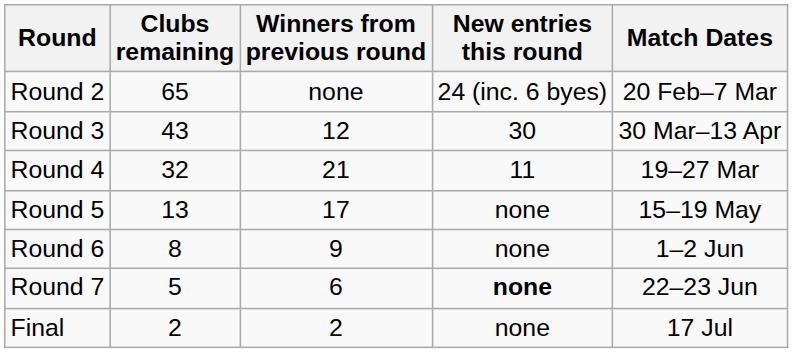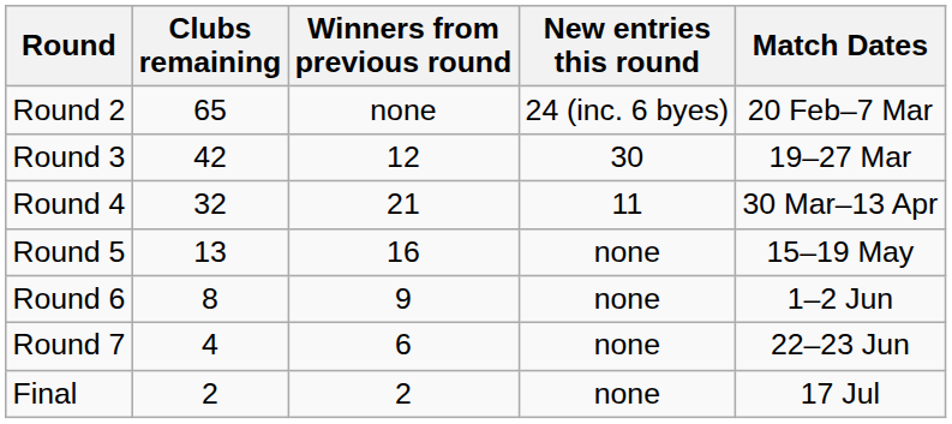Round 3 | Clubs remaining: 43 -> 42
Round 3 | Match Dates: 30 Mar–13 Apr -> 19–27 Mar
Round 4 | Match Dates: 19–27 Mar -> 30 Mar–13 Apr
Round 5 | Winners from previous round: 17 -> 16
Round 7 | Clubs remaining: 5 -> 4
Round 7 | New entries this round: bold -> normal
